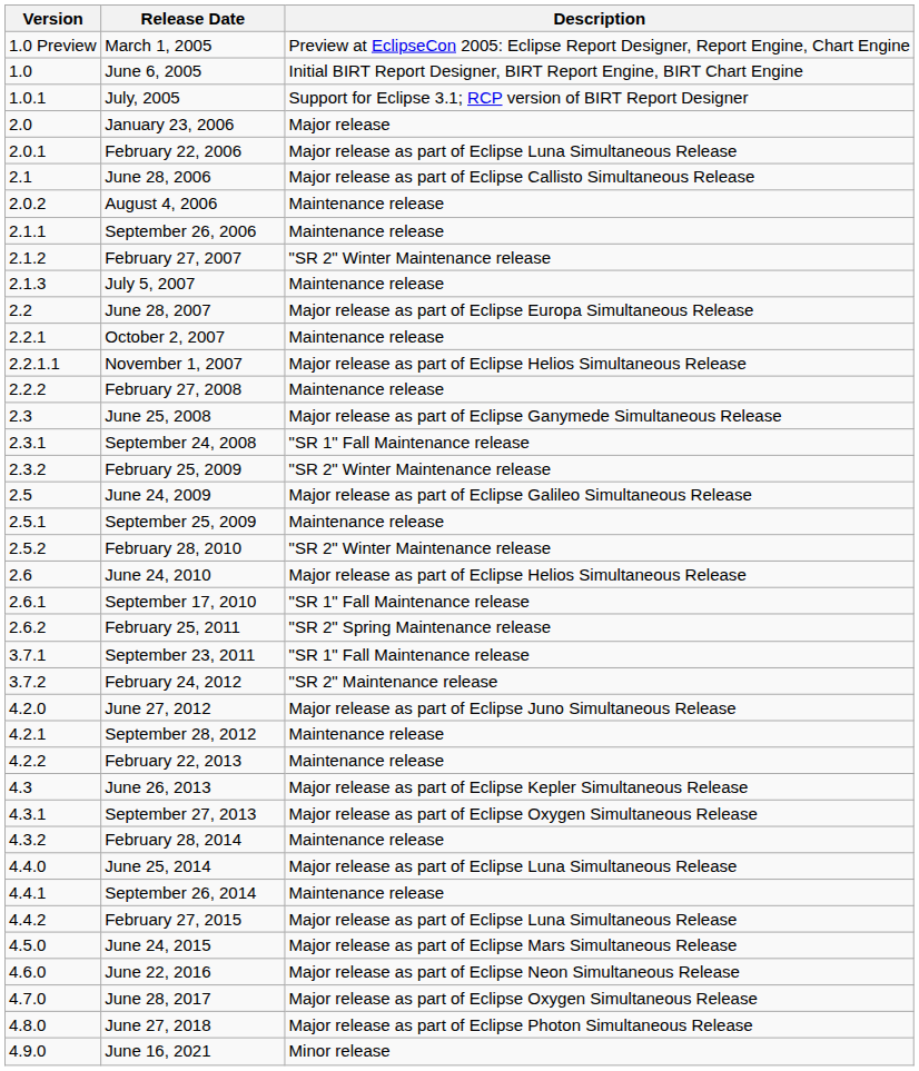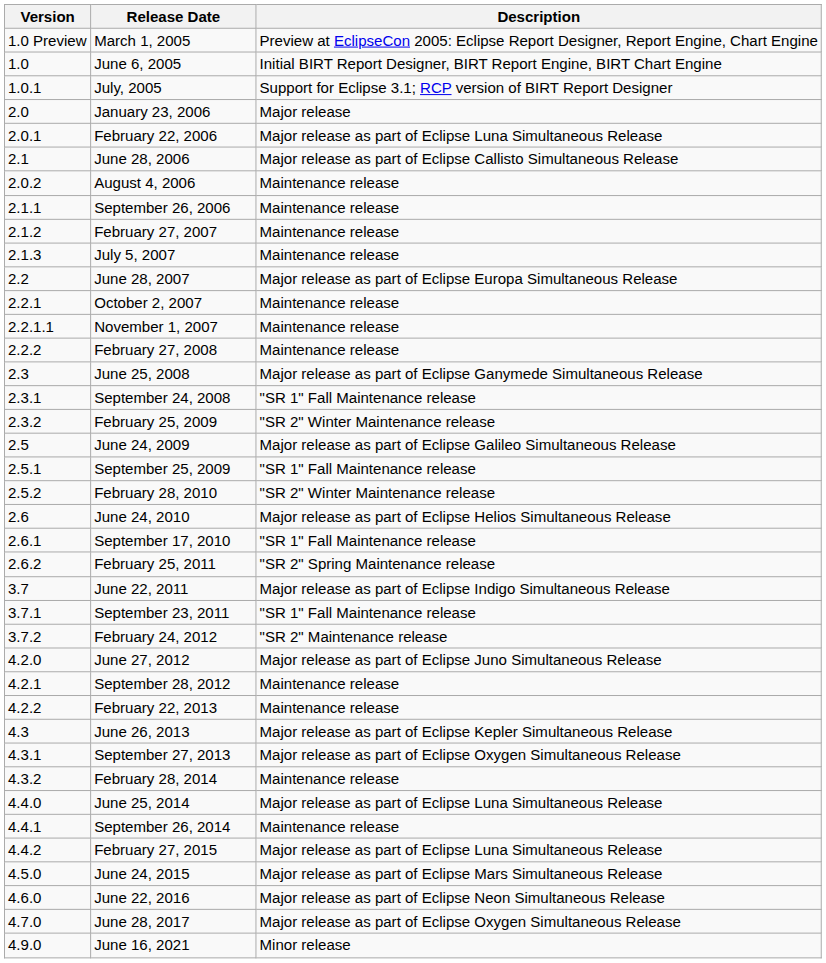February 27, 2007 | Description: "SR 2" Winter Maintenance release -> Maintenance release
November 1, 2007 | Description: Major release as part of Eclipse Helios Simultaneous Release -> Maintenance release
September 25, 2009 | Description: Maintenance release -> "SR 1" Fall Maintenance release
+ row: 3.7 | June 22, 2011 | Major release as part of Eclipse Indigo Simultaneous Release
- row: 4.8.0 | June 27, 2018 | Major release as part of Eclipse Photon Simultaneous Release
